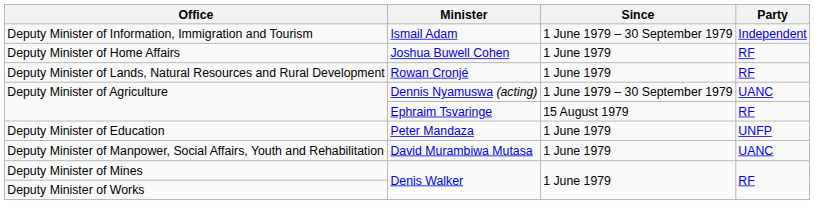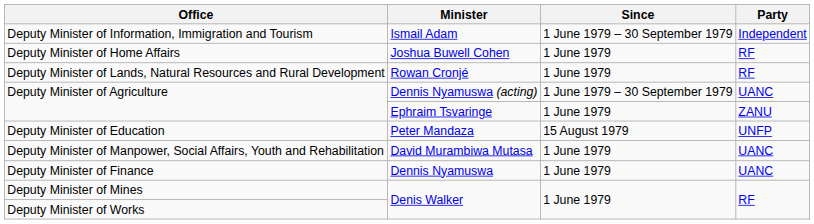Deputy Minister of Agriculture / Ephraim Tsvaringe | Since: 15 August 1979 -> 1 June 1979
Deputy Minister of Agriculture / Ephraim Tsvaringe | Party: RF -> ZANU
Deputy Minister of Education | Since: 1 June 1979 -> 15 August 1979
+ row: Deputy Minister of Finance | Dennis Nyamuswa | 1 June 1979 | UANC
